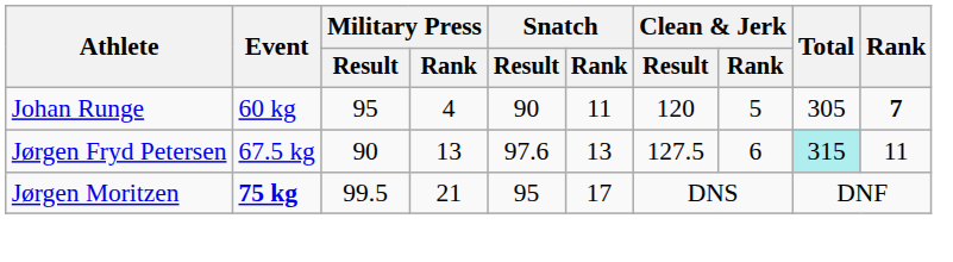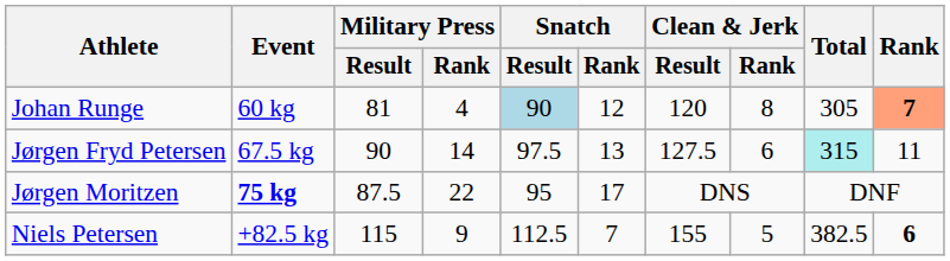Johan Runge | Military Press / Result: 95 -> 81
Johan Runge | Snatch / Result: no background -> lightblue background
Johan Runge | Snatch / Rank: 11 -> 12
Johan Runge | Clean & Jerk / Rank: 5 -> 8
Johan Runge | Rank: no background -> lightsalmon background
Jørgen Fryd Petersen | Military Press / Rank: 13 -> 14
Jørgen Fryd Petersen | Snatch / Result: 97.6 -> 97.5
Jørgen Moritzen | Military Press / Result: 99.5 -> 87.5
Jørgen Moritzen | Military Press / Rank: 21 -> 22
+ row: Niels Petersen | +82.5 kg | 115 | 9 | 112.5 | 7 | 155 | 5 | 382.5 | 6
